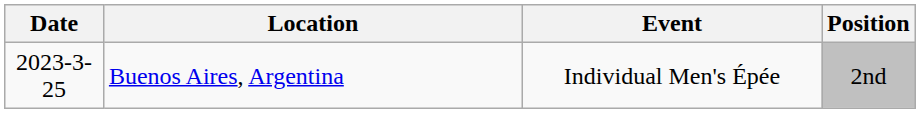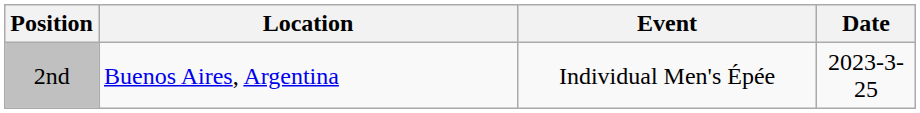columns swapped: Date <-> Position
